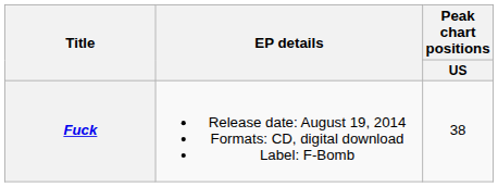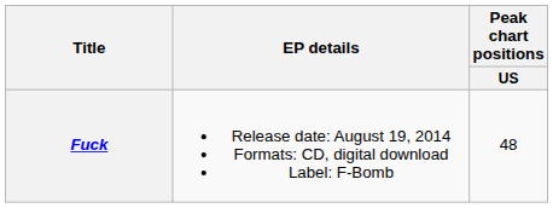Fuck | Peak chart positions / US: 38 -> 48
